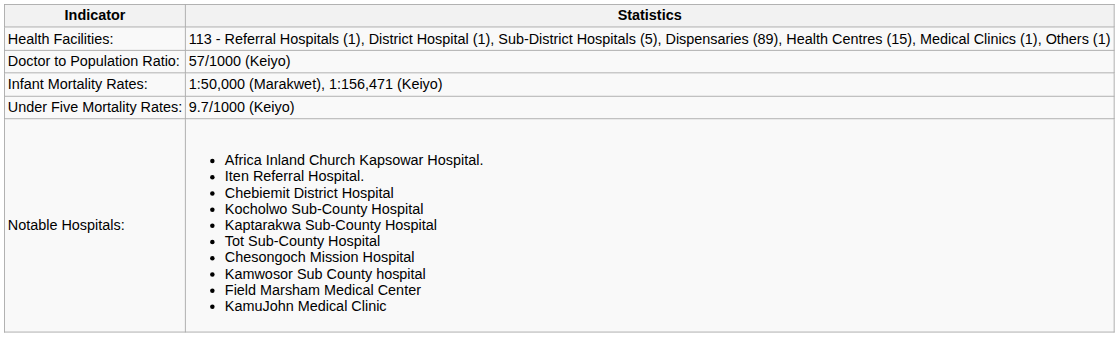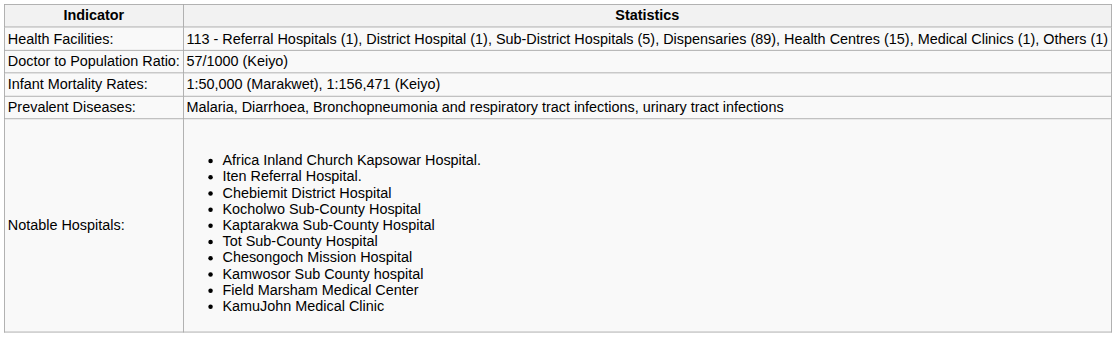- row: Under Five Mortality Rates: | 9.7/1000 (Keiyo)
+ row: Prevalent Diseases: | Malaria, Diarrhoea, Bronchopneumonia and respiratory tract infections, urinary tract infections
